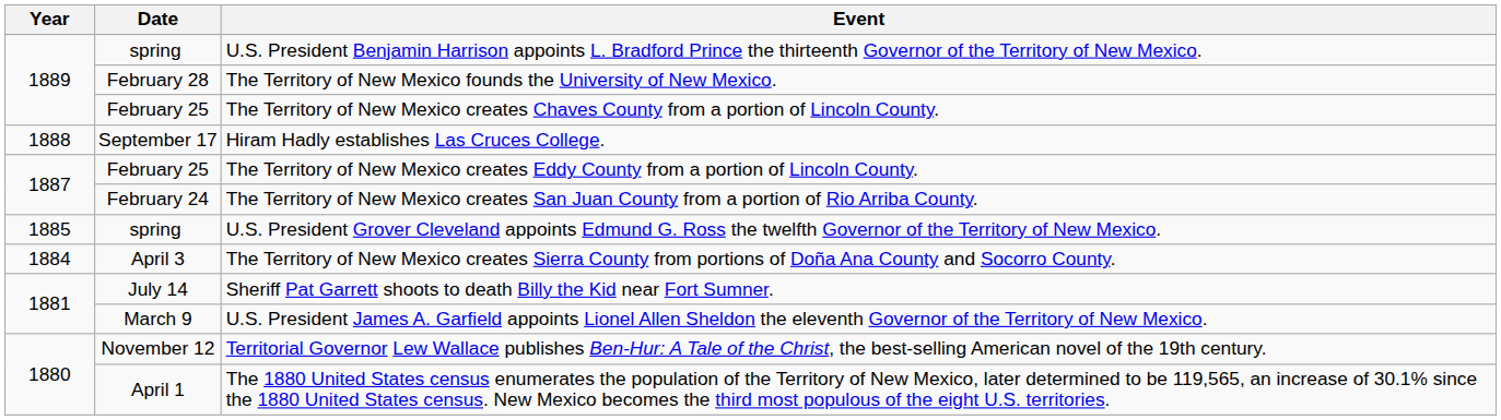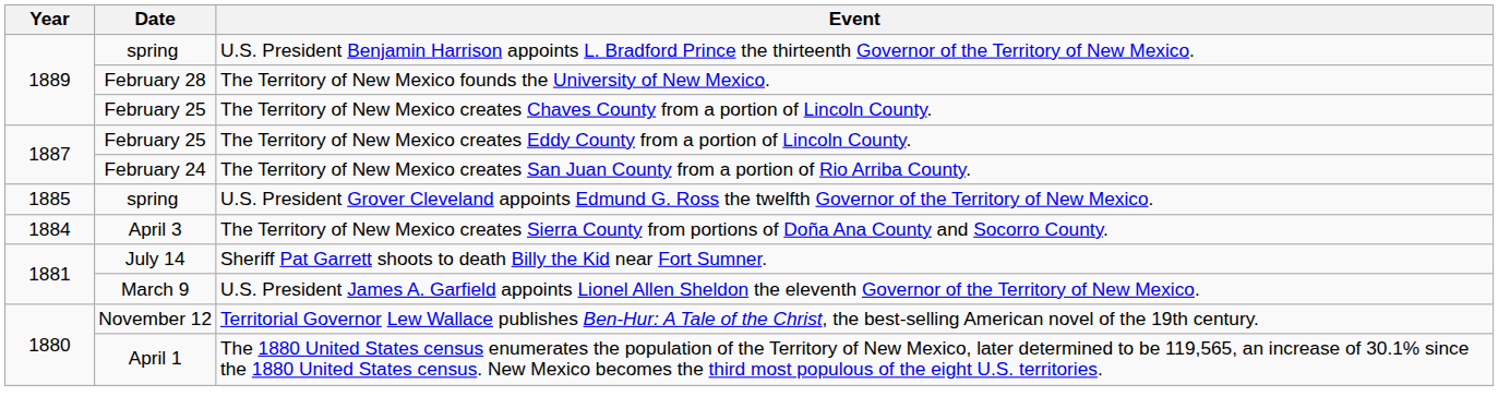- row: 1888 | September 17 | Hiram Hadly establishes Las Cruces College.
